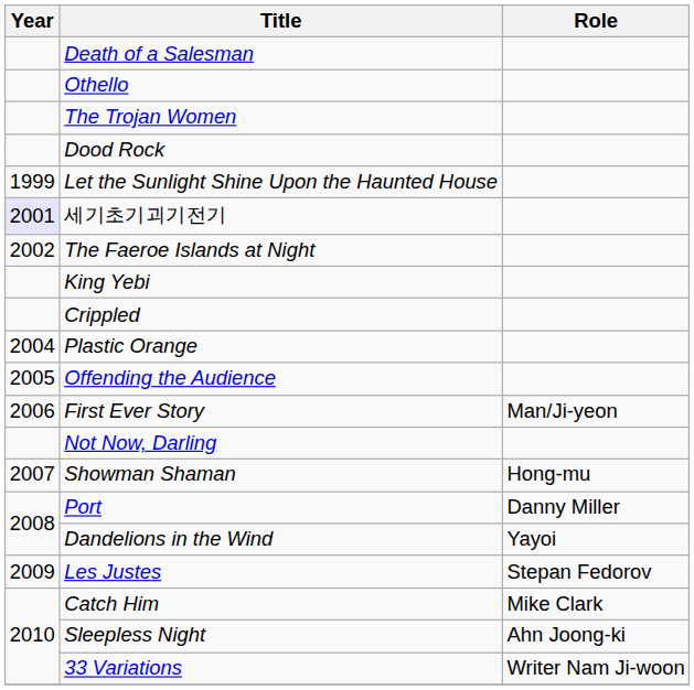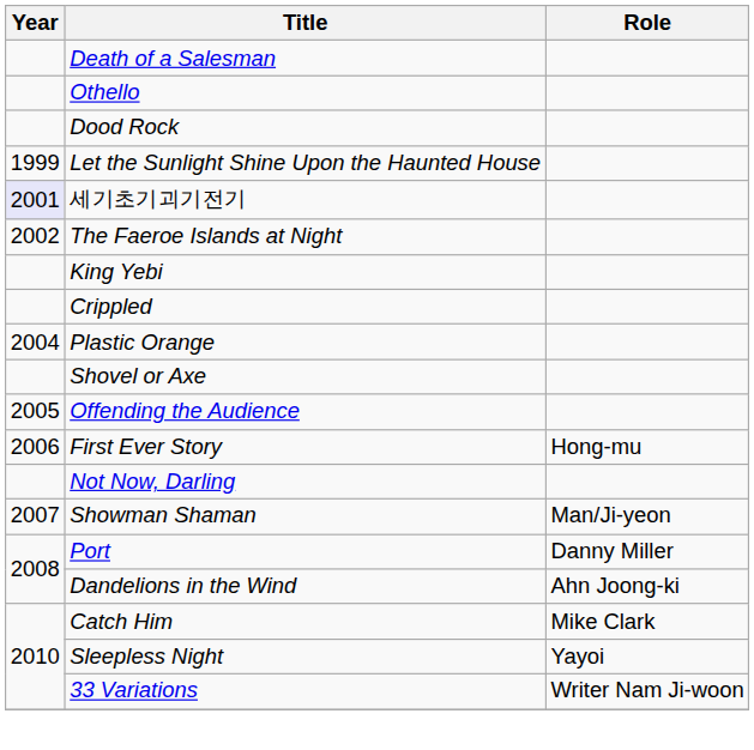- row: The Trojan Women
+ row: Shovel or Axe
First Ever Story | Role: Man/Ji-yeon -> Hong-mu
Showman Shaman | Role: Hong-mu -> Man/Ji-yeon
Dandelions in the Wind | Role: Yayoi -> Ahn Joong-ki
- row: 2009 | Les Justes | Stepan Fedorov
Sleepless Night | Role: Ahn Joong-ki -> Yayoi
